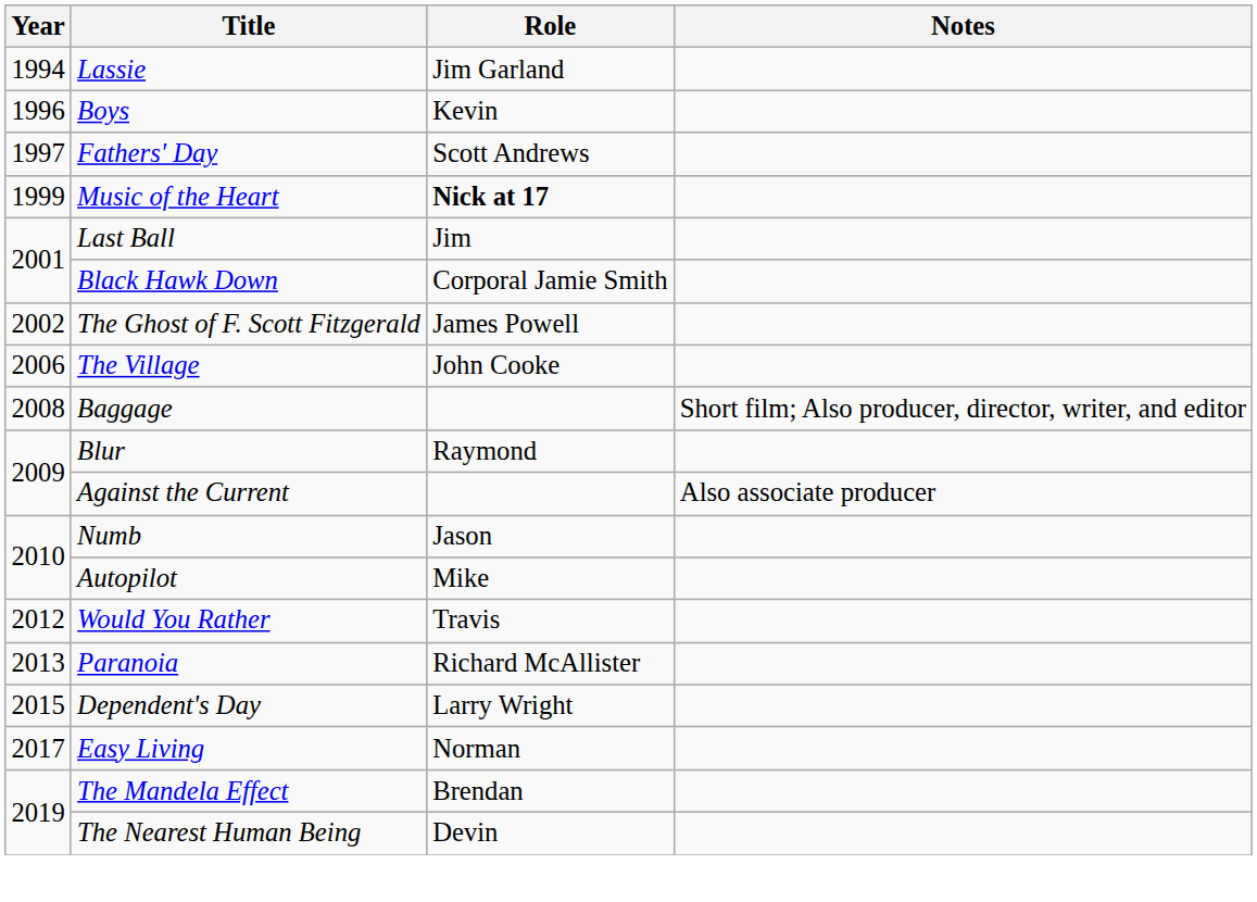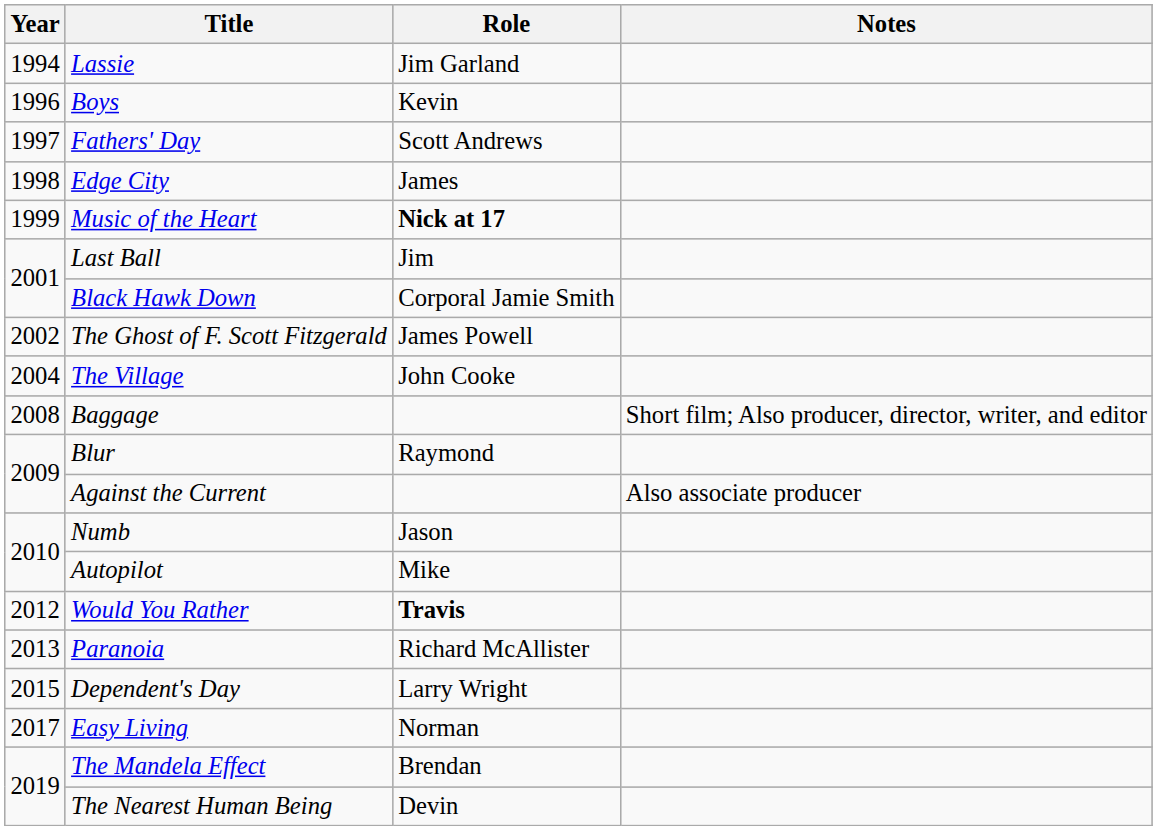+ row: 1998 | Edge City | James
The Village | Year: 2006 -> 2004
Would You Rather | Role: normal -> bold
